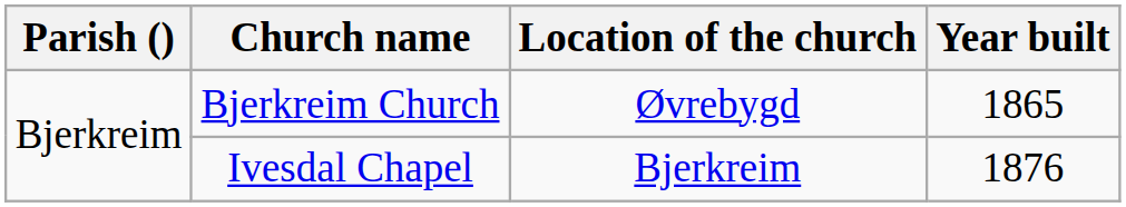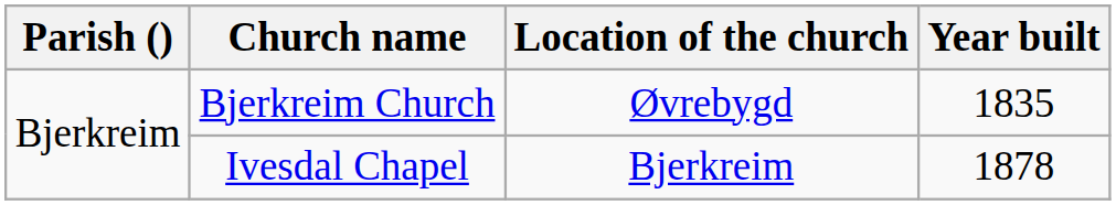Bjerkreim Church | Year built: 1865 -> 1835
Ivesdal Chapel | Year built: 1876 -> 1878
